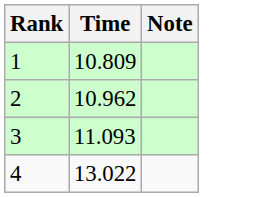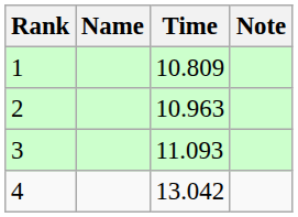+ column: Name
2 | Time: 10.962 -> 10.963
4 | Time: 13.022 -> 13.042
